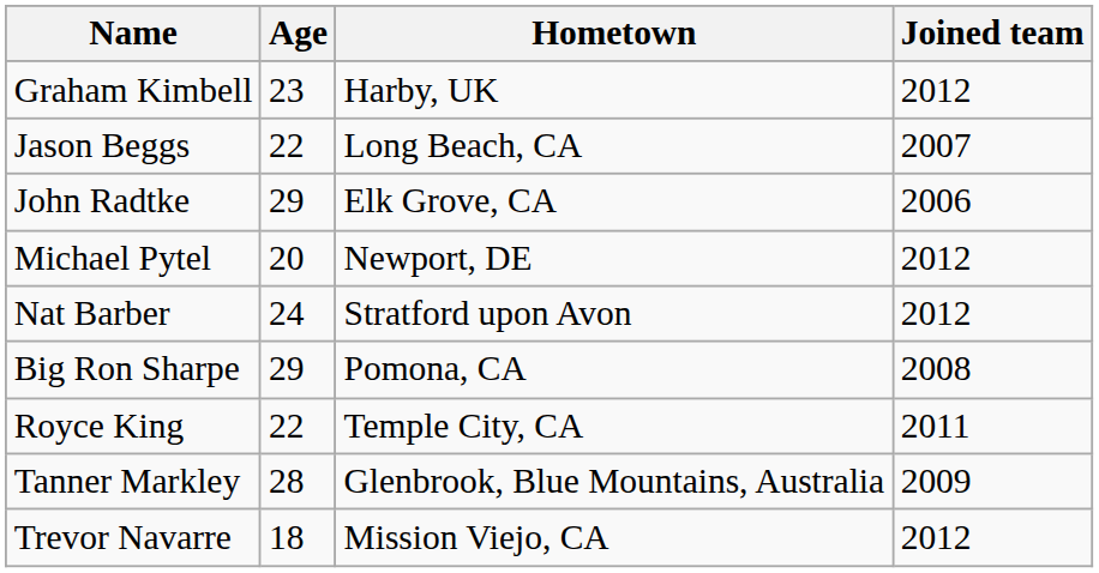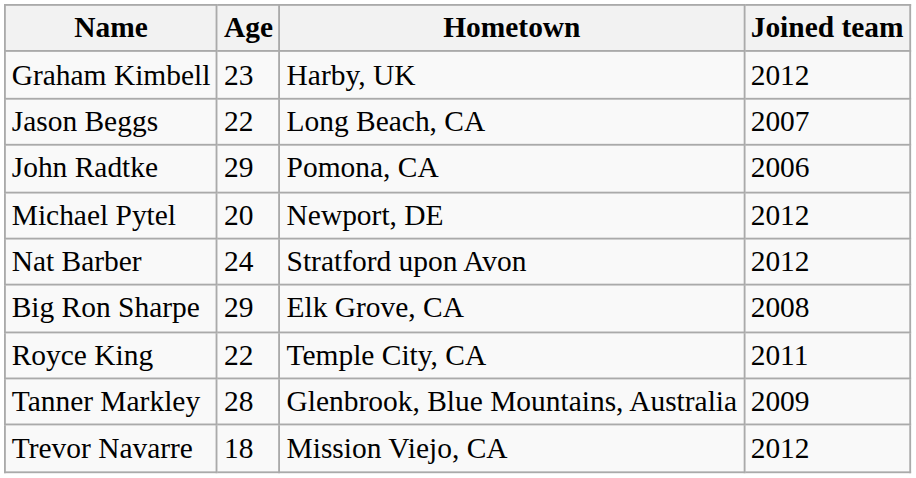John Radtke | Hometown: Elk Grove, CA -> Pomona, CA
Big Ron Sharpe | Hometown: Pomona, CA -> Elk Grove, CA
